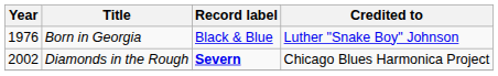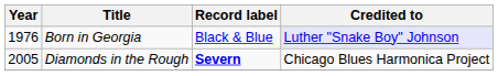Born in Georgia | Credited to: no background -> lavender background
Diamonds in the Rough | Year: 2002 -> 2005
